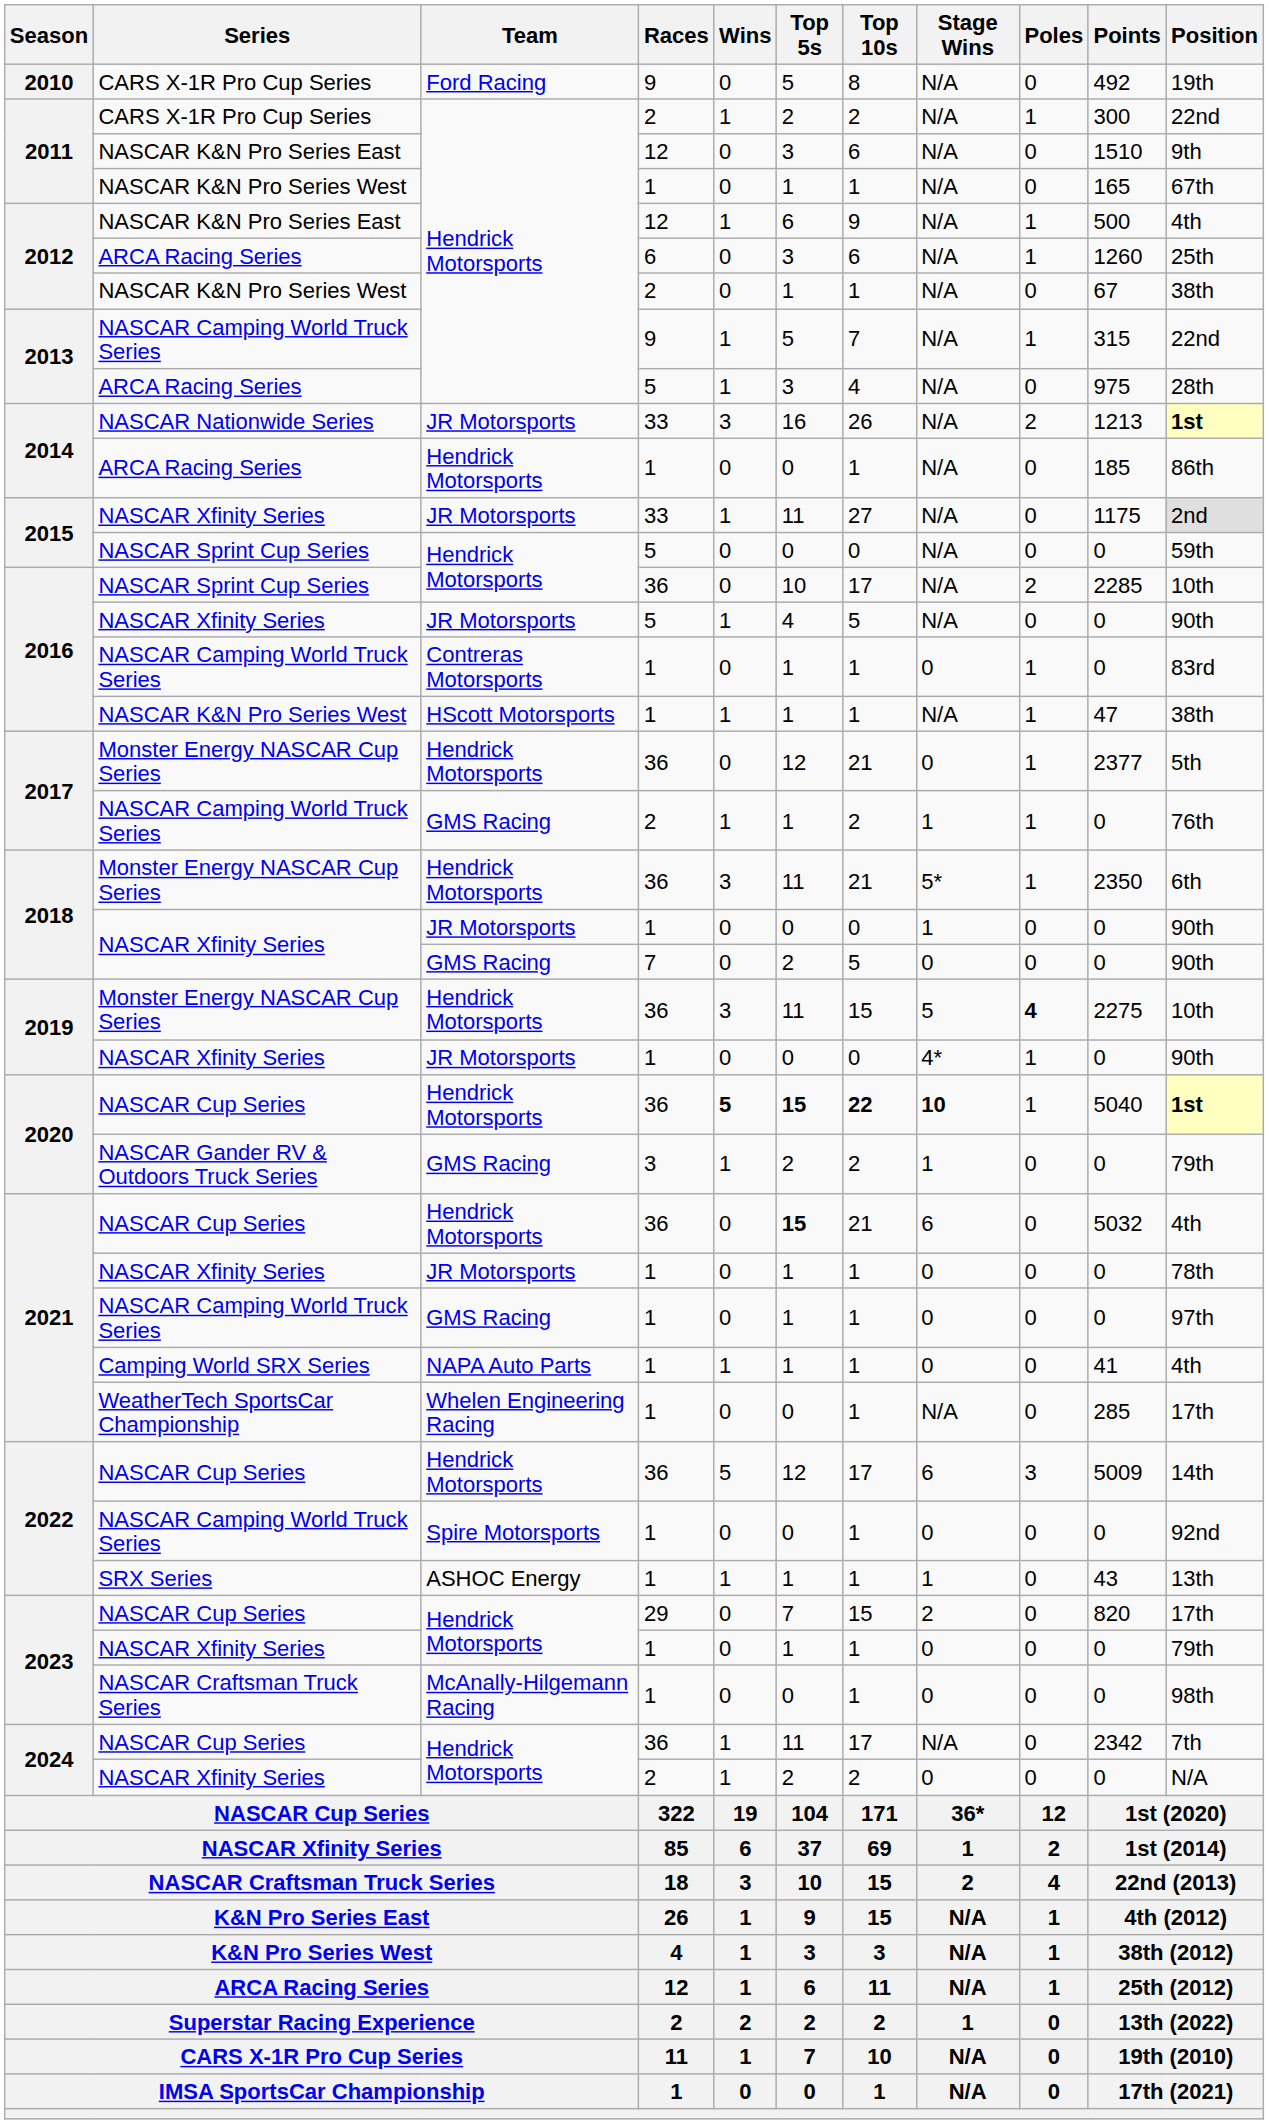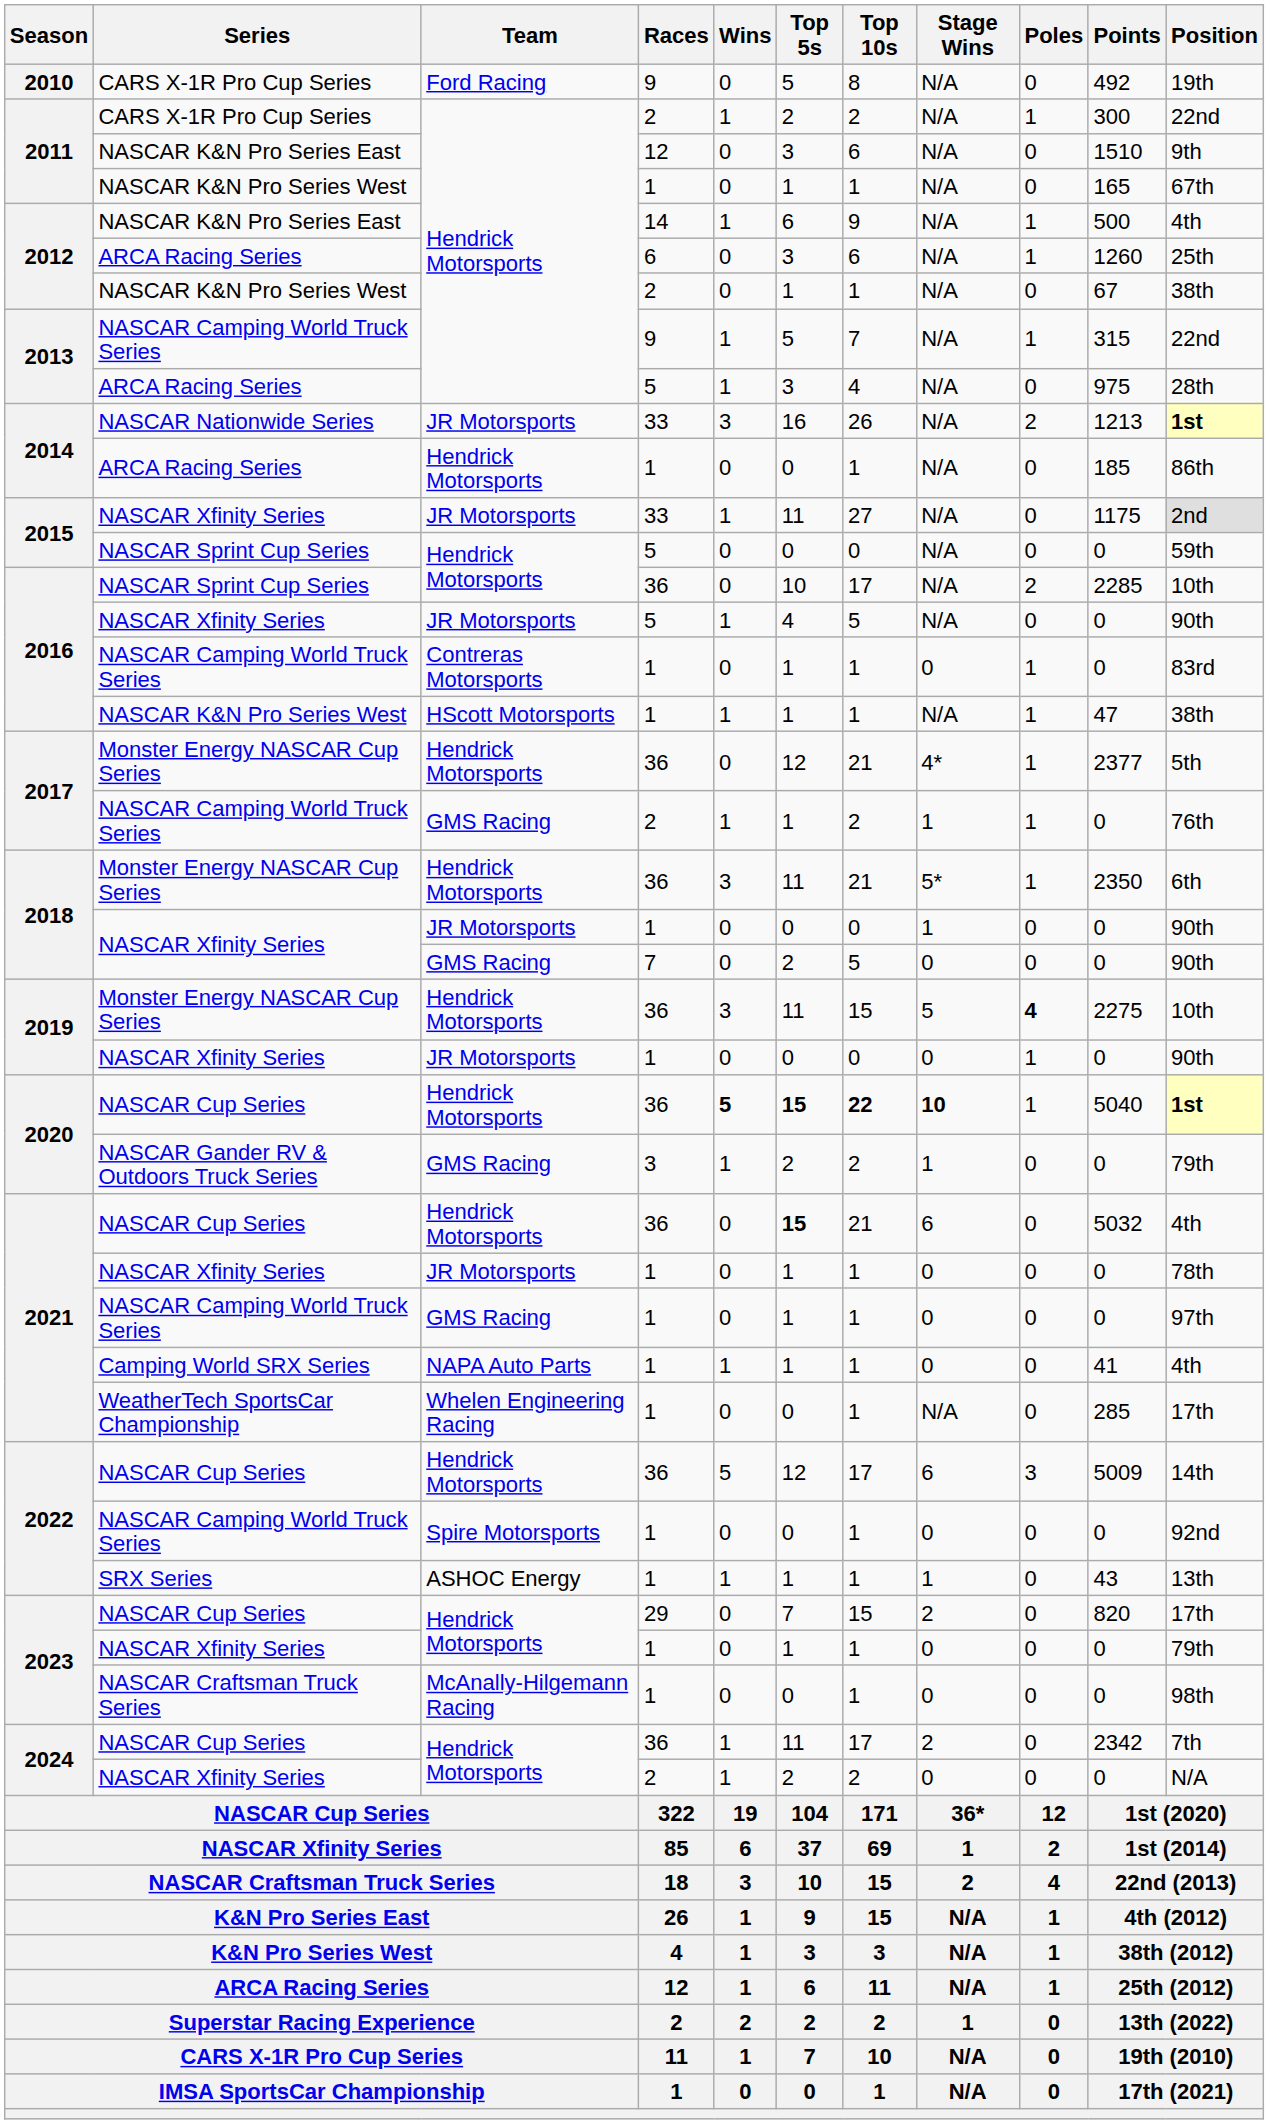2012 / NASCAR K&N Pro Series East | Races: 12 -> 14
2017 / Monster Energy NASCAR Cup Series | Stage Wins: 0 -> 4*
2019 / NASCAR Xfinity Series | Stage Wins: 4* -> 0
2024 / NASCAR Cup Series | Stage Wins: N/A -> 2
